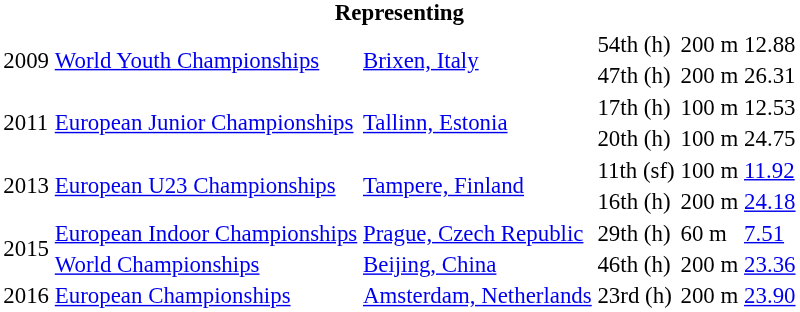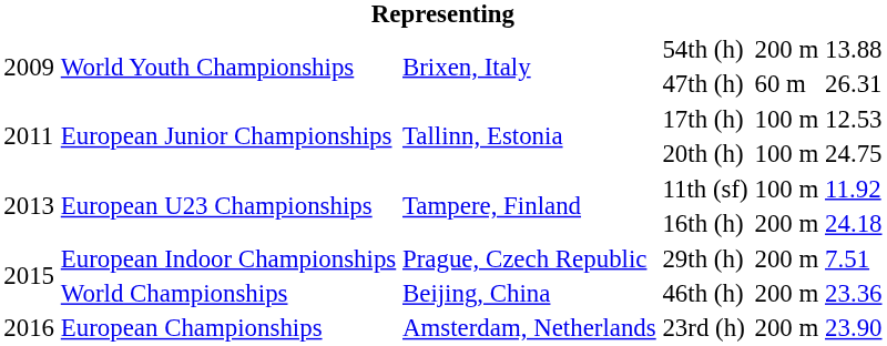54th (h) | column 6: 12.88 -> 13.88
47th (h) | column 5: 200 m -> 60 m
29th (h) | column 5: 60 m -> 200 m
